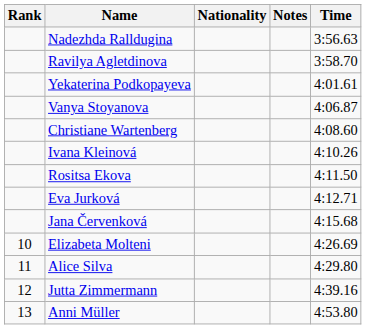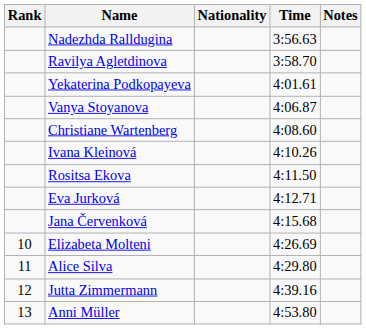columns swapped: Time <-> Notes
